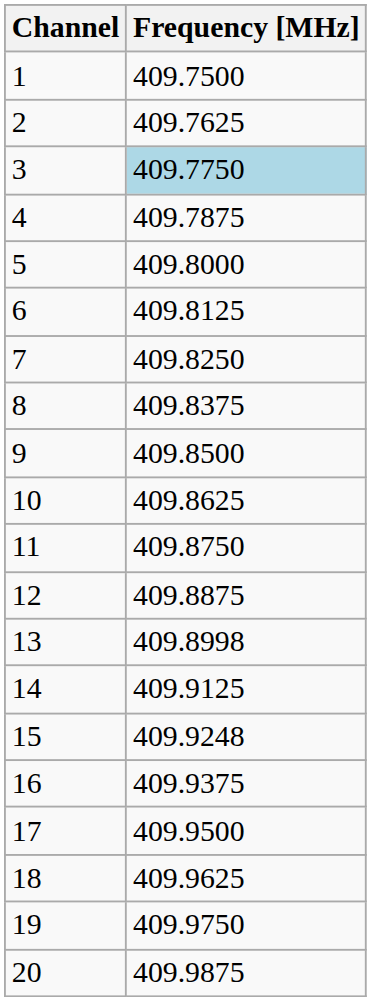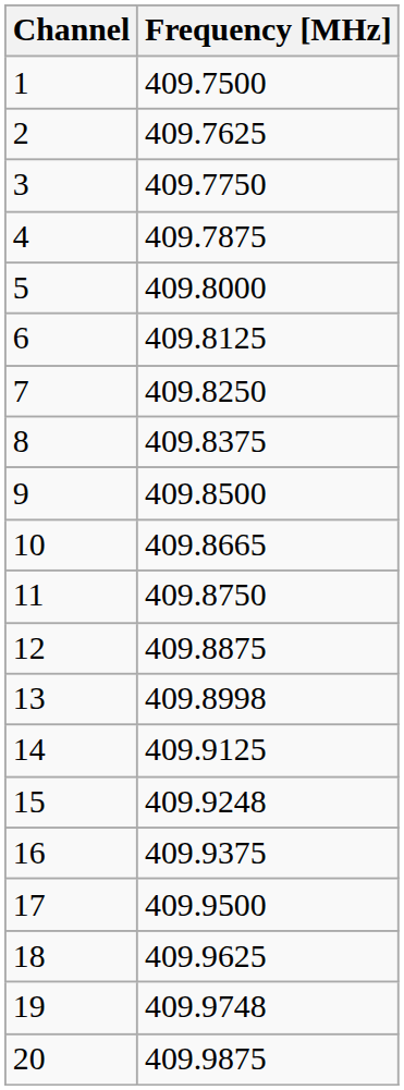3 | Frequency [MHz]: lightblue background -> no background
10 | Frequency [MHz]: 409.8625 -> 409.8665
19 | Frequency [MHz]: 409.9750 -> 409.9748
